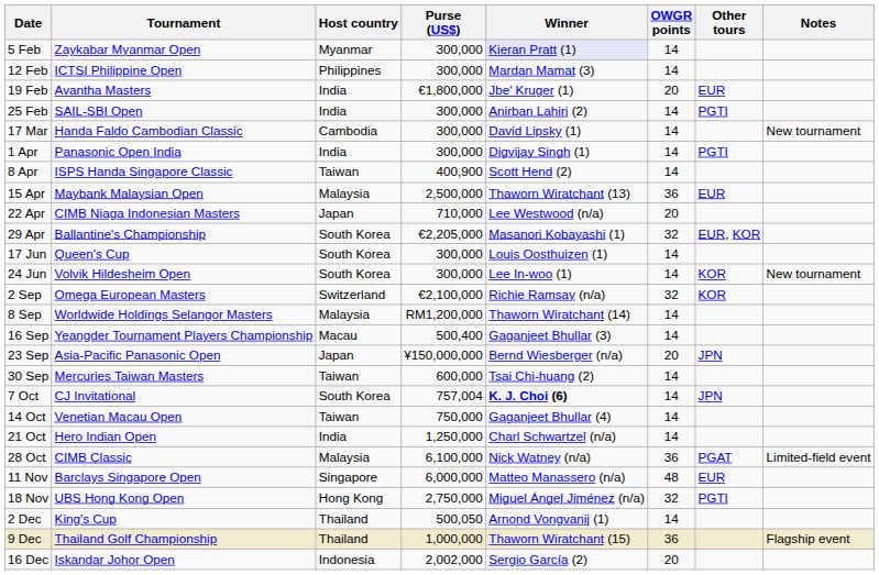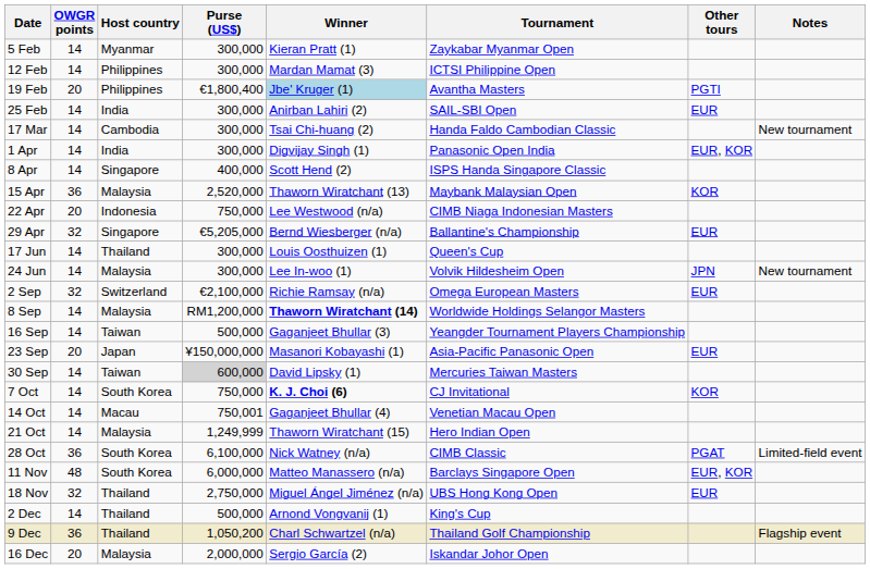columns swapped: Tournament <-> OWGR points
5 Feb | Winner: lavender background -> no background
19 Feb | Host country: India -> Philippines
19 Feb | Purse (US$): €1,800,000 -> €1,800,400
19 Feb | Winner: no background -> lightblue background
19 Feb | Other tours: EUR -> PGTI
25 Feb | Other tours: PGTI -> EUR
17 Mar | Winner: David Lipsky (1) -> Tsai Chi-huang (2)
1 Apr | Other tours: PGTI -> EUR, KOR
8 Apr | Host country: Taiwan -> Singapore
8 Apr | Purse (US$): 400,900 -> 400,000
15 Apr | Purse (US$): 2,500,000 -> 2,520,000
15 Apr | Other tours: EUR -> KOR
22 Apr | Host country: Japan -> Indonesia
22 Apr | Purse (US$): 710,000 -> 750,000
29 Apr | Host country: South Korea -> Singapore
29 Apr | Purse (US$): €2,205,000 -> €5,205,000
29 Apr | Winner: Masanori Kobayashi (1) -> Bernd Wiesberger (n/a)
29 Apr | Other tours: EUR, KOR -> EUR
17 Jun | Host country: South Korea -> Thailand
24 Jun | Host country: South Korea -> Malaysia
24 Jun | Other tours: KOR -> JPN
2 Sep | Other tours: KOR -> EUR
8 Sep | Winner: normal -> bold
16 Sep | Host country: Macau -> Taiwan
16 Sep | Purse (US$): 500,400 -> 500,000
23 Sep | Winner: Bernd Wiesberger (n/a) -> Masanori Kobayashi (1)
23 Sep | Other tours: JPN -> EUR
30 Sep | Purse (US$): no background -> lightgrey background
30 Sep | Winner: Tsai Chi-huang (2) -> David Lipsky (1)
7 Oct | Purse (US$): 757,004 -> 750,000
7 Oct | Other tours: JPN -> KOR
14 Oct | Host country: Taiwan -> Macau
14 Oct | Purse (US$): 750,000 -> 750,001
21 Oct | Host country: India -> Malaysia
21 Oct | Purse (US$): 1,250,000 -> 1,249,999
21 Oct | Winner: Charl Schwartzel (n/a) -> Thaworn Wiratchant (15)
28 Oct | Host country: Malaysia -> South Korea
11 Nov | Host country: Singapore -> South Korea
11 Nov | Other tours: EUR -> EUR, KOR
18 Nov | Host country: Hong Kong -> Thailand
18 Nov | Other tours: PGTI -> EUR
2 Dec | Purse (US$): 500,050 -> 500,000
9 Dec | Purse (US$): 1,000,000 -> 1,050,200
9 Dec | Winner: Thaworn Wiratchant (15) -> Charl Schwartzel (n/a)
16 Dec | Host country: Indonesia -> Malaysia
16 Dec | Purse (US$): 2,002,000 -> 2,000,000
